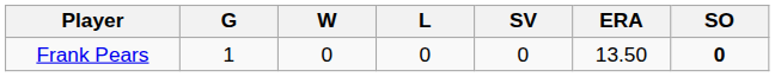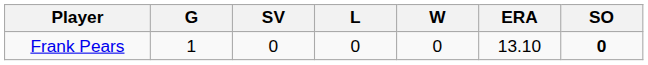columns swapped: W <-> SV
Frank Pears | ERA: 13.50 -> 13.10
